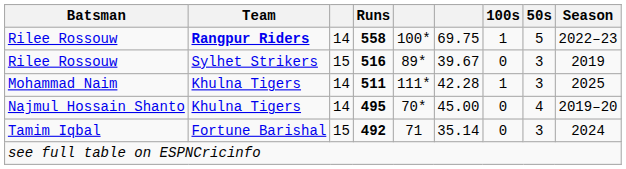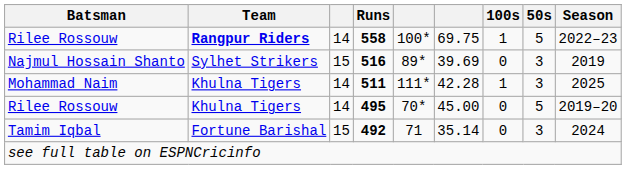516 | Batsman: Rilee Rossouw -> Najmul Hossain Shanto
516 | column 6: 39.67 -> 39.69
495 | Batsman: Najmul Hossain Shanto -> Rilee Rossouw
495 | 50s: 4 -> 5
